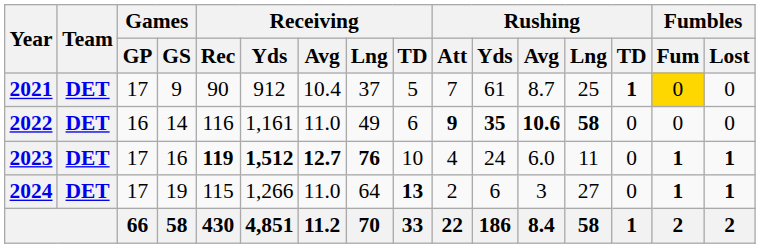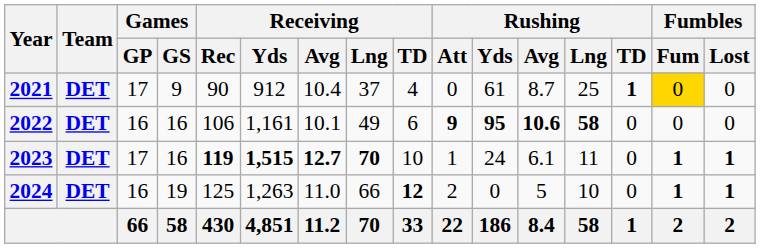2021 | Receiving / TD: 5 -> 4
2021 | Rushing / Att: 7 -> 0
2022 | Games / GS: 14 -> 16
2022 | Receiving / Rec: 116 -> 106
2022 | Receiving / Avg: 11.0 -> 10.1
2022 | Rushing / Yds: 35 -> 95
2023 | Receiving / Yds: 1,512 -> 1,515
2023 | Receiving / Lng: 76 -> 70
2023 | Rushing / Att: 4 -> 1
2023 | Rushing / Avg: 6.0 -> 6.1
2024 | Games / GP: 17 -> 16
2024 | Receiving / Rec: 115 -> 125
2024 | Receiving / Yds: 1,266 -> 1,263
2024 | Receiving / Lng: 64 -> 66
2024 | Receiving / TD: 13 -> 12
2024 | Rushing / Yds: 6 -> 0
2024 | Rushing / Avg: 3 -> 5
2024 | Rushing / Lng: 27 -> 10
